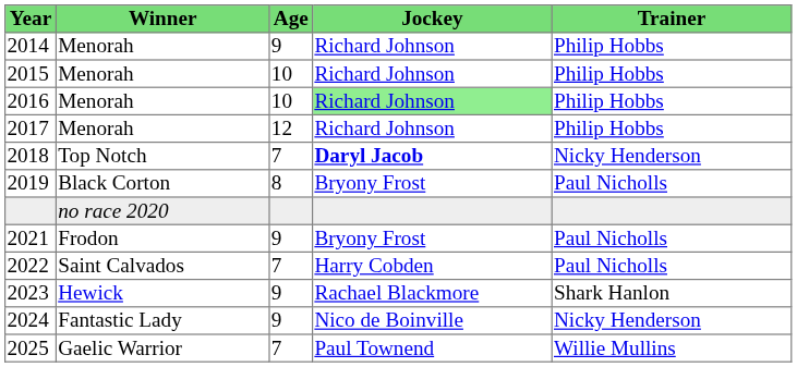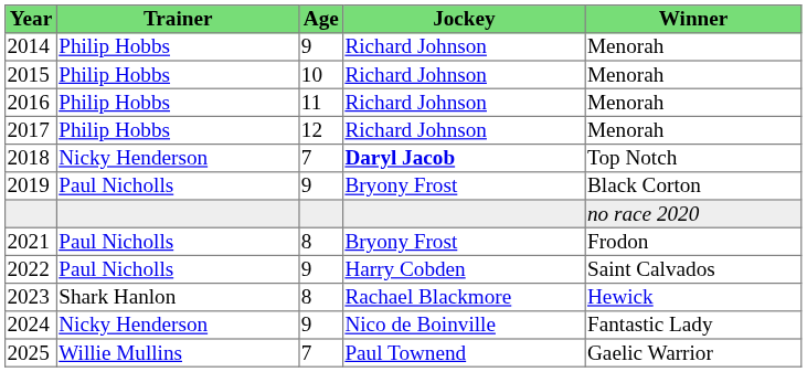columns swapped: Winner <-> Trainer
2016 | Age: 10 -> 11
2016 | Jockey: lightgreen background -> no background
2019 | Age: 8 -> 9
2021 | Age: 9 -> 8
2022 | Age: 7 -> 9
2023 | Age: 9 -> 8
